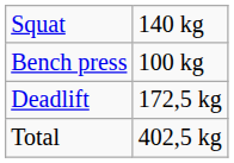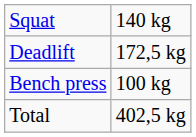rows swapped: Bench press <-> Deadlift
